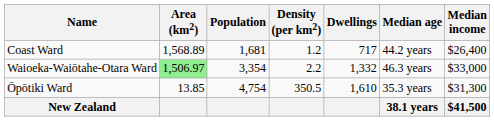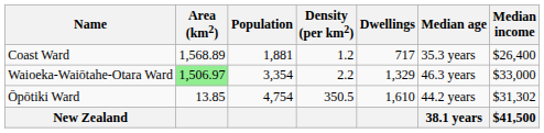Coast Ward | Population: 1,681 -> 1,881
Coast Ward | Median age: 44.2 years -> 35.3 years
Waioeka-Waiōtahe-Otara Ward | Dwellings: 1,332 -> 1,329
Ōpōtiki Ward | Median age: 35.3 years -> 44.2 years
Ōpōtiki Ward | Median income: $31,300 -> $31,302
